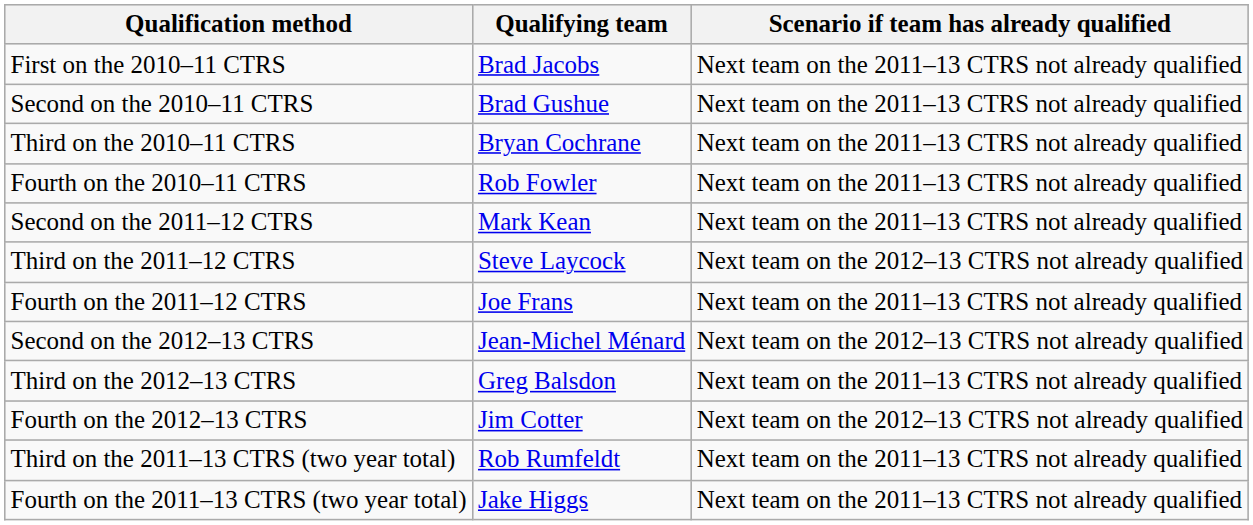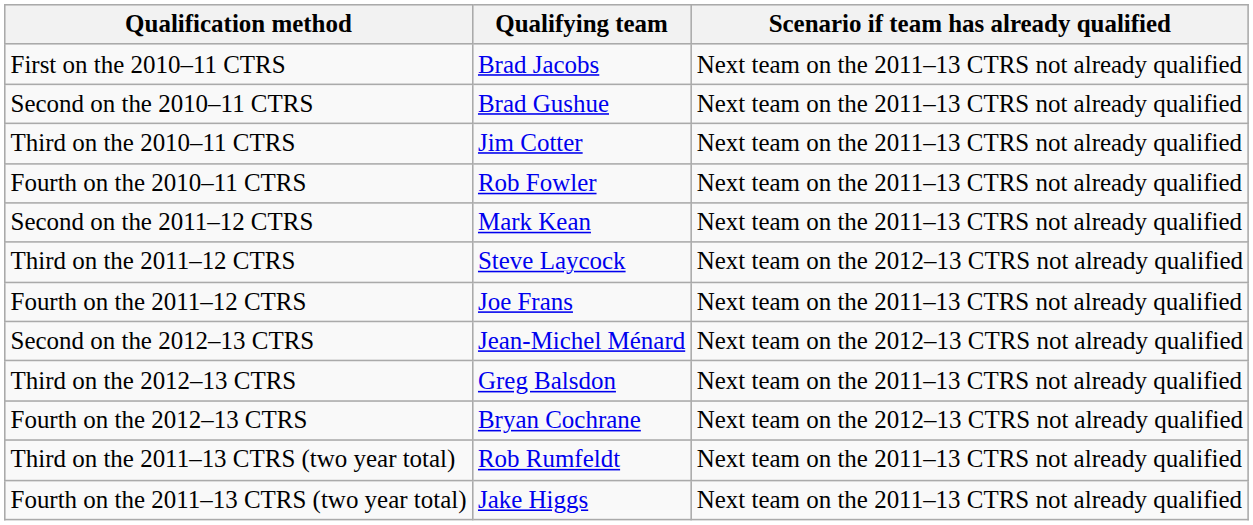Third on the 2010–11 CTRS | Qualifying team: Bryan Cochrane -> Jim Cotter
Fourth on the 2012–13 CTRS | Qualifying team: Jim Cotter -> Bryan Cochrane
